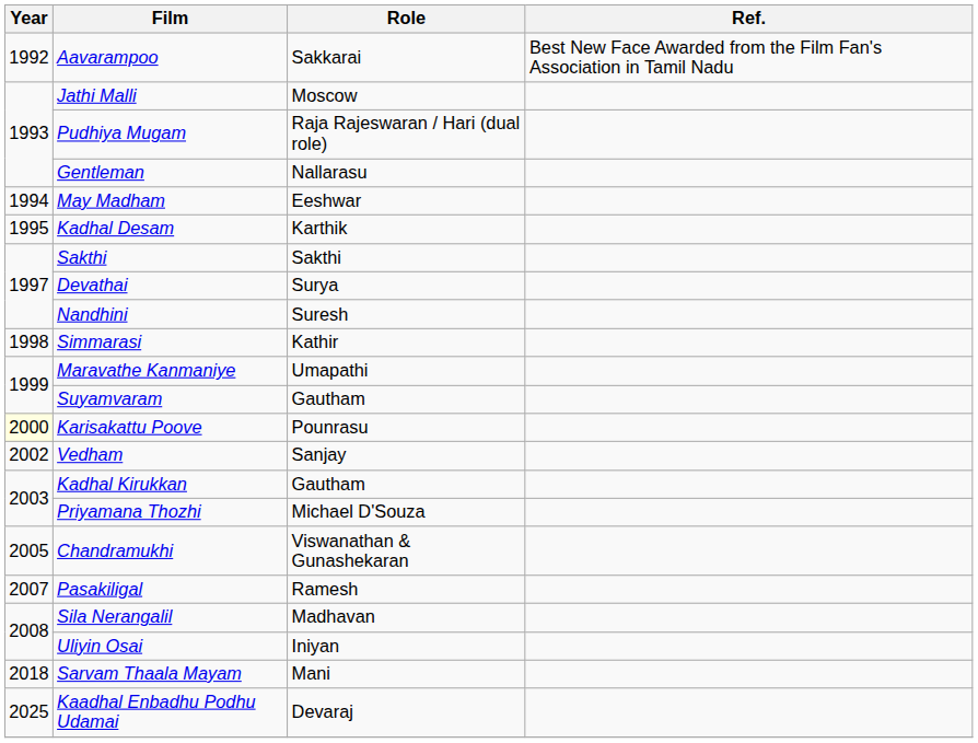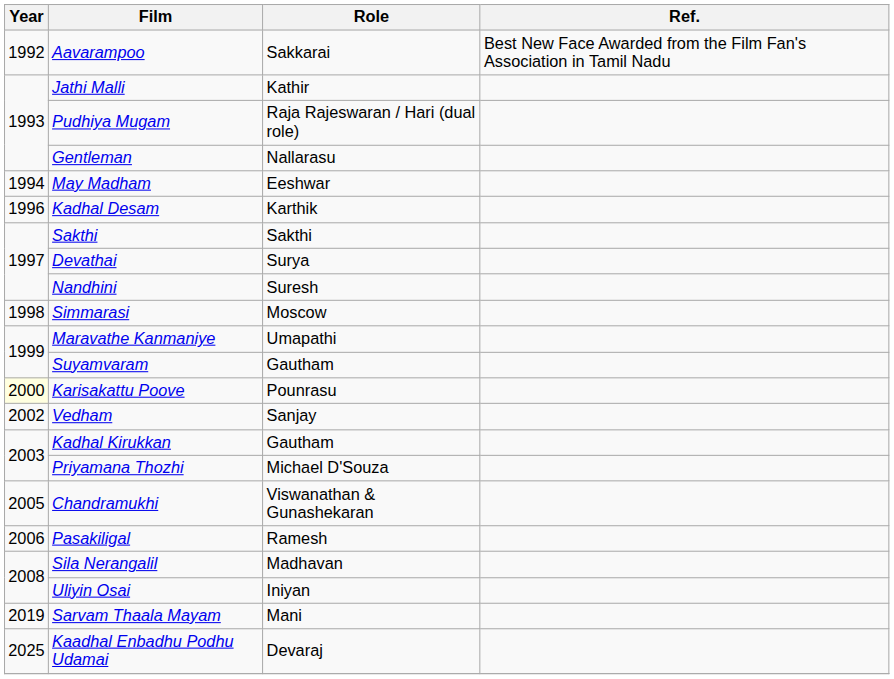Jathi Malli | Role: Moscow -> Kathir
Kadhal Desam | Year: 1995 -> 1996
Simmarasi | Role: Kathir -> Moscow
Pasakiligal | Year: 2007 -> 2006
Sarvam Thaala Mayam | Year: 2018 -> 2019
